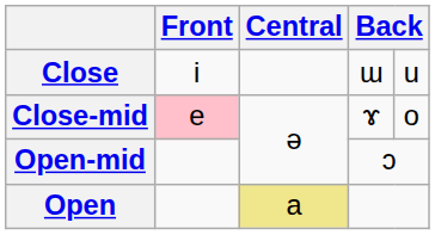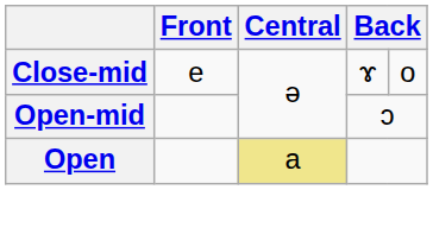- row: Close | i | ɯ | u
Close-mid | Front: pink background -> no background
